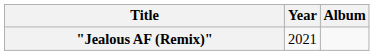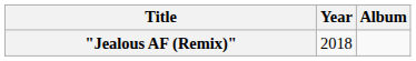"Jealous AF (Remix)" | Year: 2021 -> 2018
